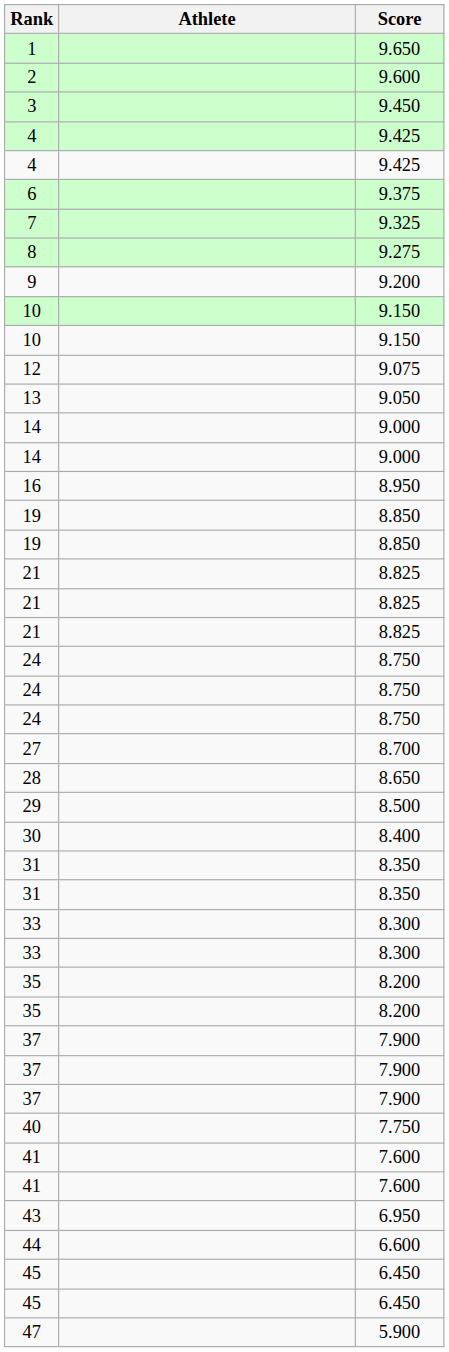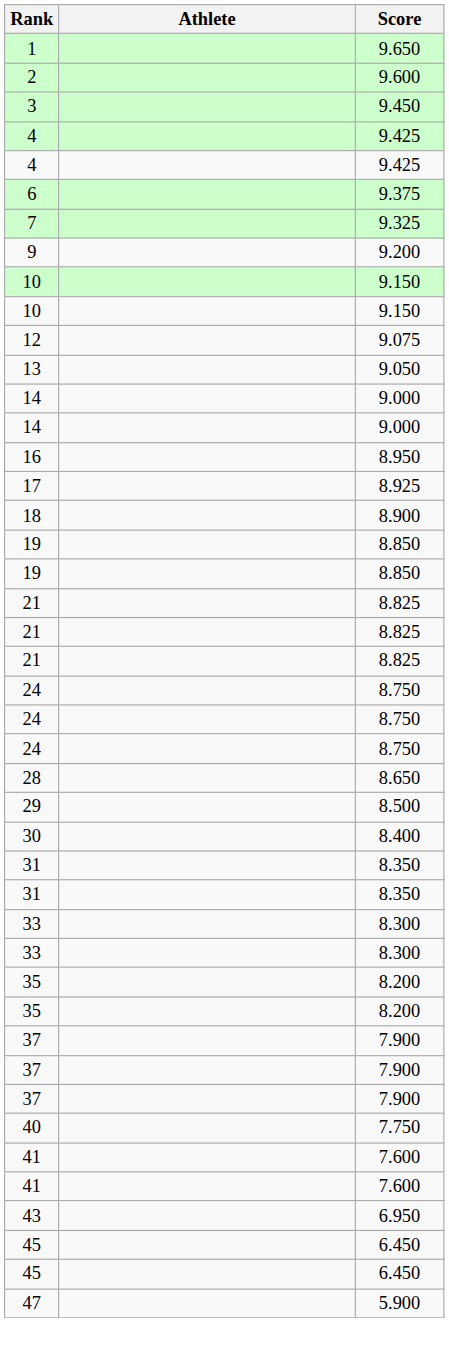- row: 8 | 9.275
+ row: 17 | 8.925
+ row: 18 | 8.900
- row: 27 | 8.700
- row: 44 | 6.600
